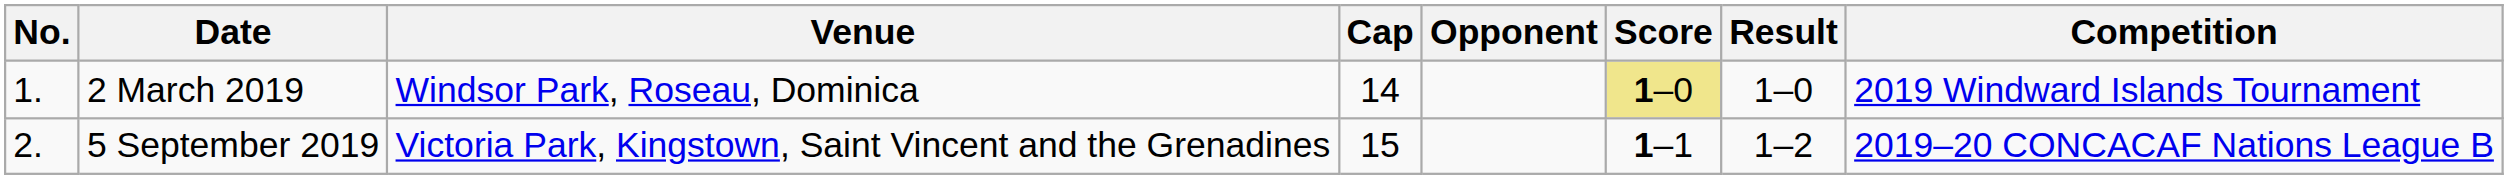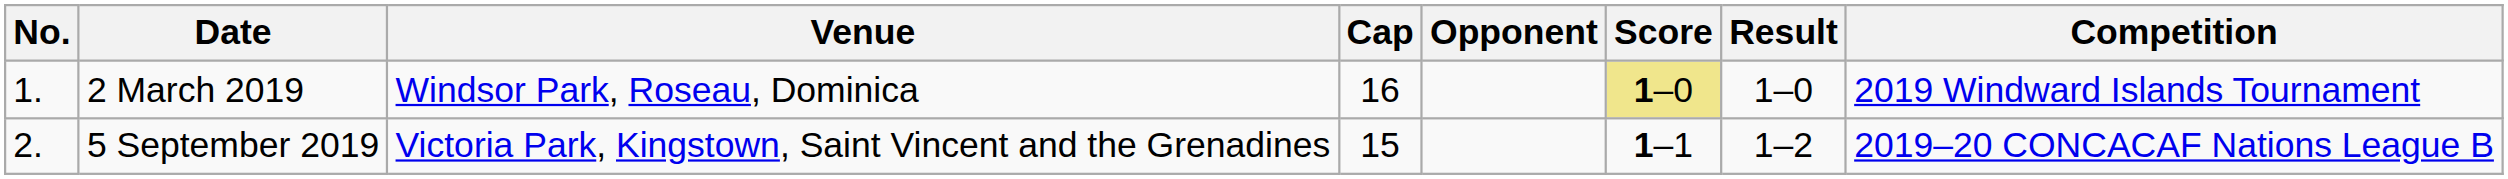2 March 2019 | Cap: 14 -> 16
